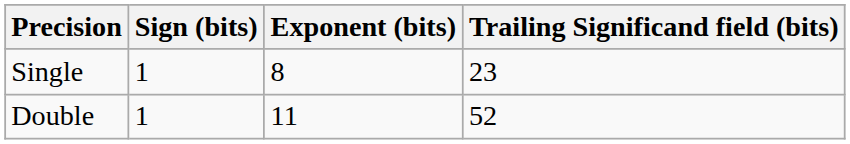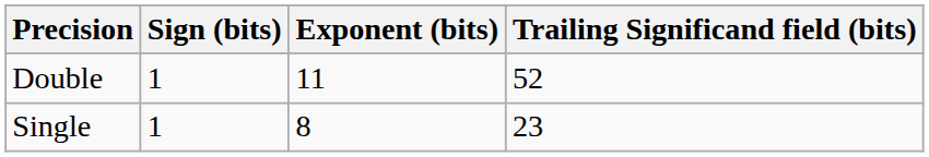rows swapped: Single <-> Double
